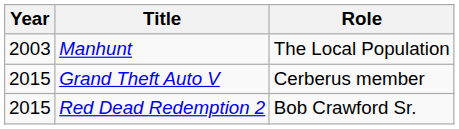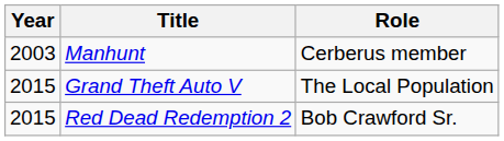Manhunt | Role: The Local Population -> Cerberus member
Grand Theft Auto V | Role: Cerberus member -> The Local Population
